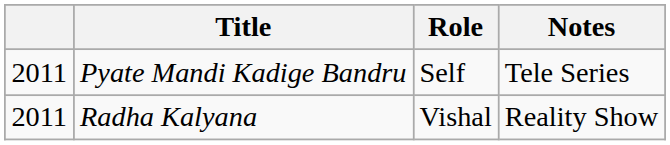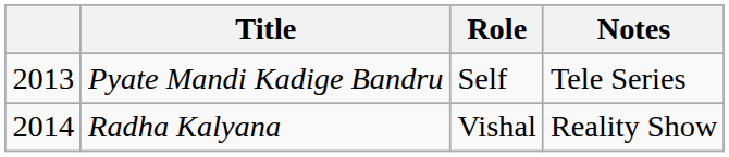Pyate Mandi Kadige Bandru | column 1: 2011 -> 2013
Radha Kalyana | column 1: 2011 -> 2014
